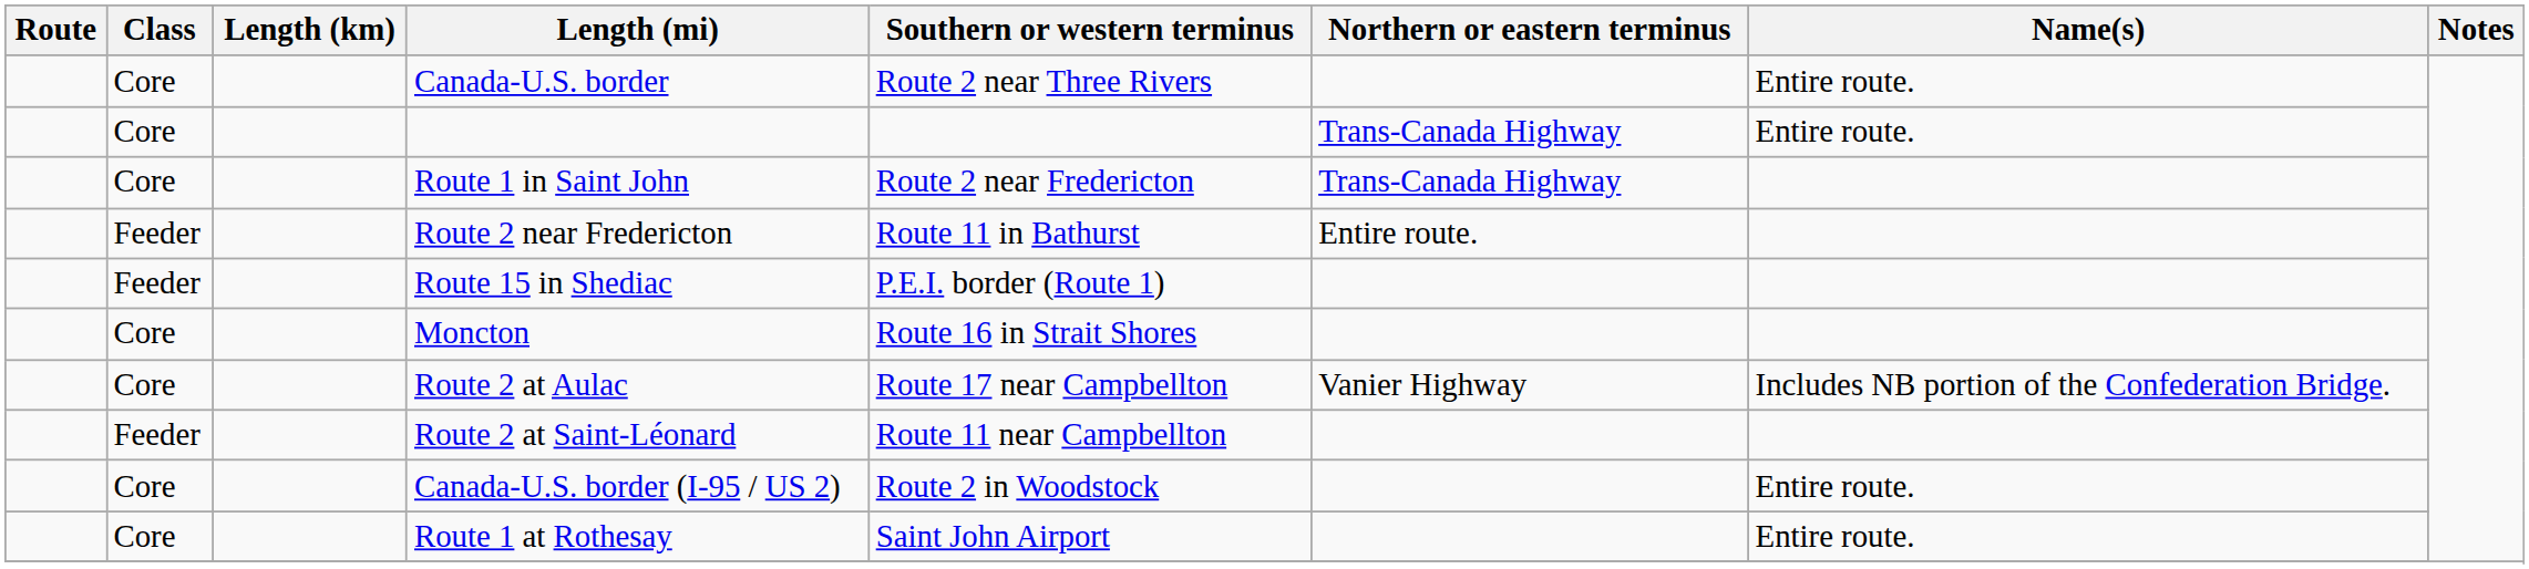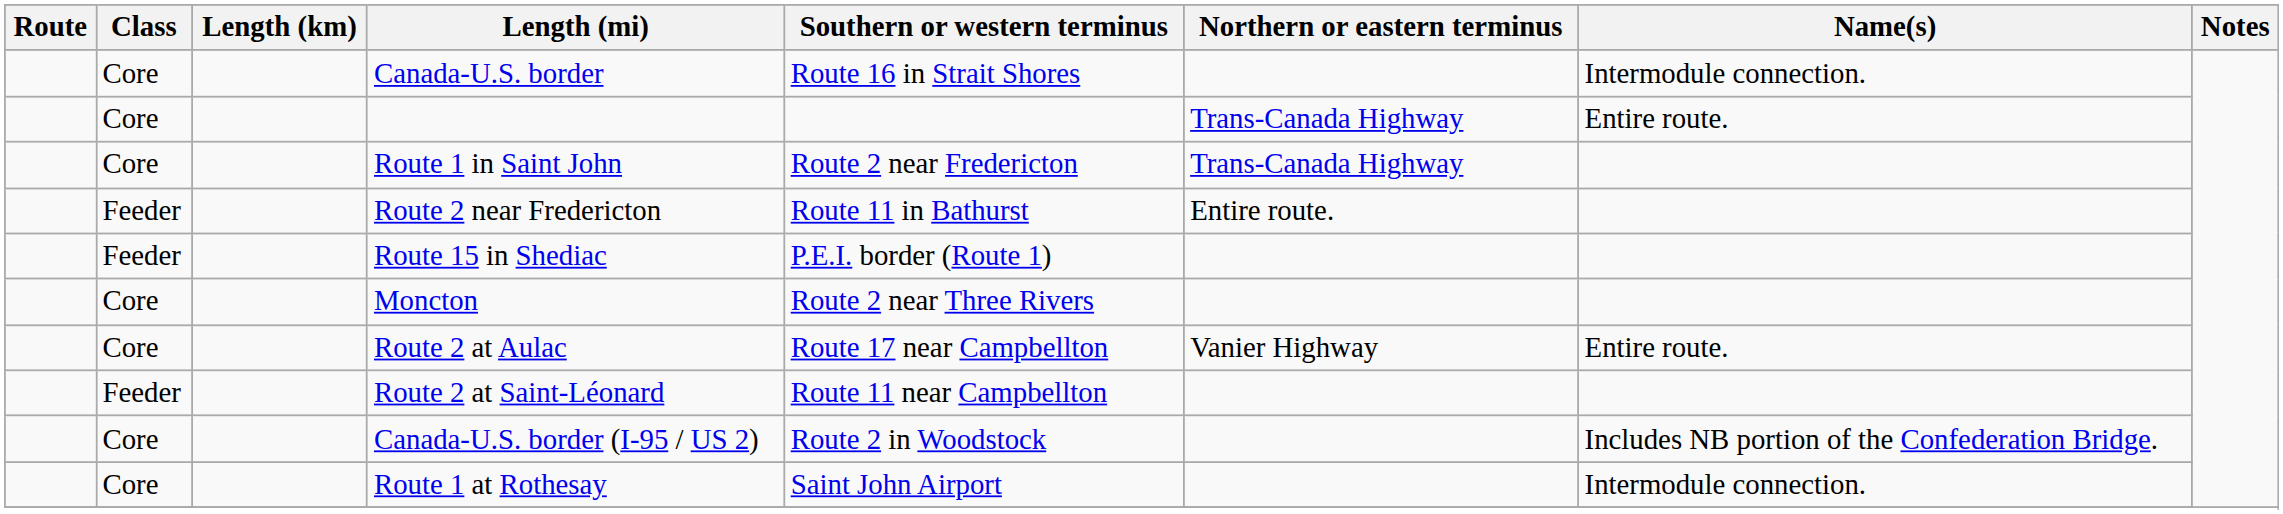Canada-U.S. border | Southern or western terminus: Route 2 near Three Rivers -> Route 16 in Strait Shores
Canada-U.S. border | Name(s): Entire route. -> Intermodule connection.
Moncton | Southern or western terminus: Route 16 in Strait Shores -> Route 2 near Three Rivers
Route 2 at Aulac | Name(s): Includes NB portion of the Confederation Bridge. -> Entire route.
Canada-U.S. border (I-95 / US 2) | Name(s): Entire route. -> Includes NB portion of the Confederation Bridge.
Route 1 at Rothesay | Name(s): Entire route. -> Intermodule connection.
